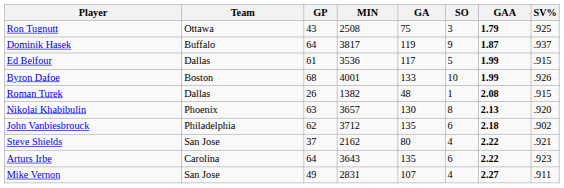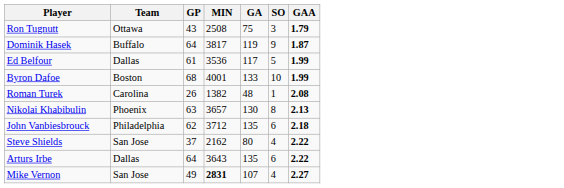- column: SV% | .925 | .937 | .915 | .926 | .915 | .920 | .902 | .921 | .923 | .911
Roman Turek | Team: Dallas -> Carolina
Arturs Irbe | Team: Carolina -> Dallas
Mike Vernon | MIN: normal -> bold
